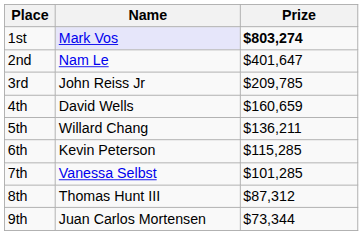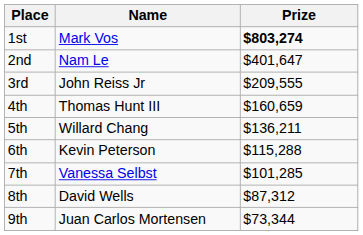1st | Name: lavender background -> no background
3rd | Prize: $209,785 -> $209,555
4th | Name: David Wells -> Thomas Hunt III
6th | Prize: $115,285 -> $115,288
8th | Name: Thomas Hunt III -> David Wells
